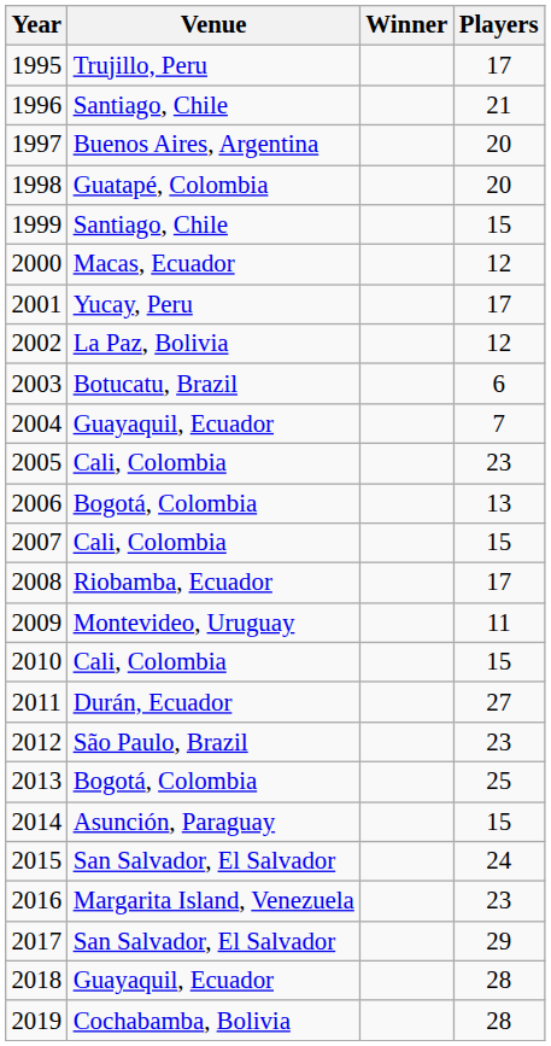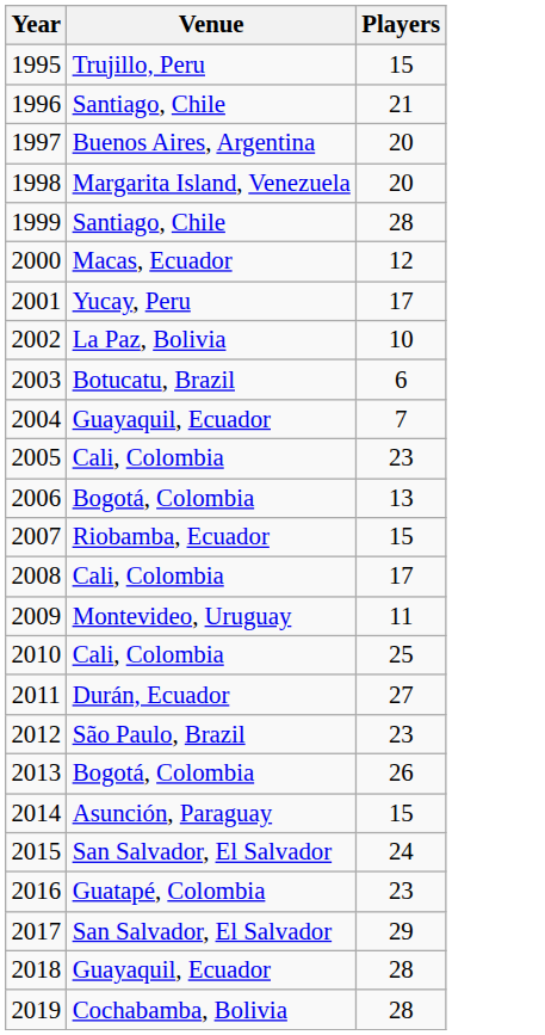- column: Winner
1995 | Players: 17 -> 15
1998 | Venue: Guatapé, Colombia -> Margarita Island, Venezuela
1999 | Players: 15 -> 28
2002 | Players: 12 -> 10
2007 | Venue: Cali, Colombia -> Riobamba, Ecuador
2008 | Venue: Riobamba, Ecuador -> Cali, Colombia
2010 | Players: 15 -> 25
2013 | Players: 25 -> 26
2016 | Venue: Margarita Island, Venezuela -> Guatapé, Colombia
